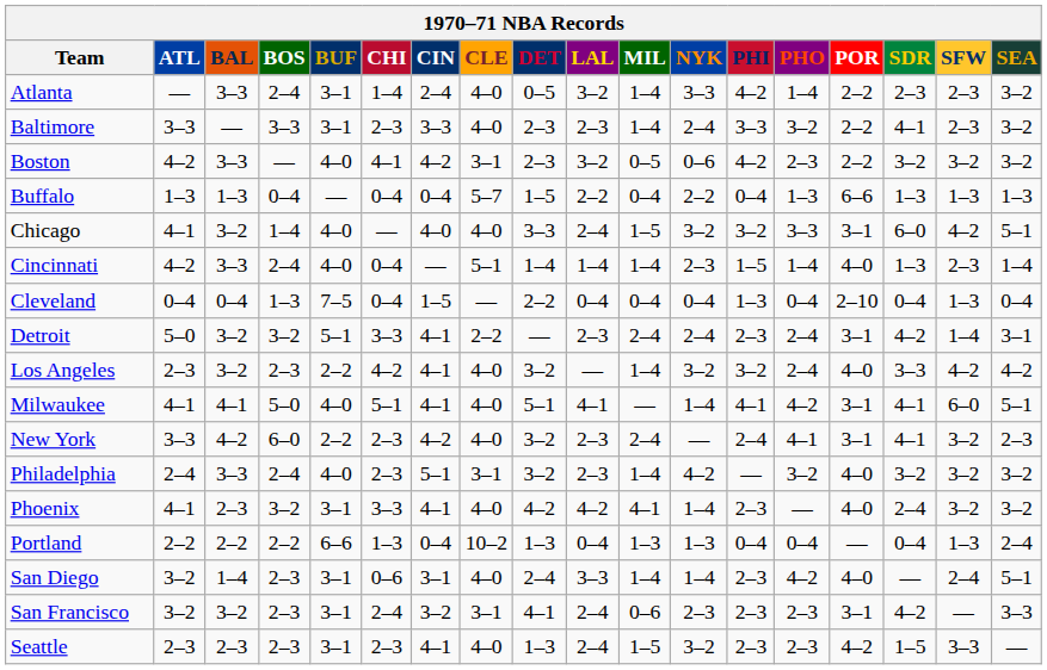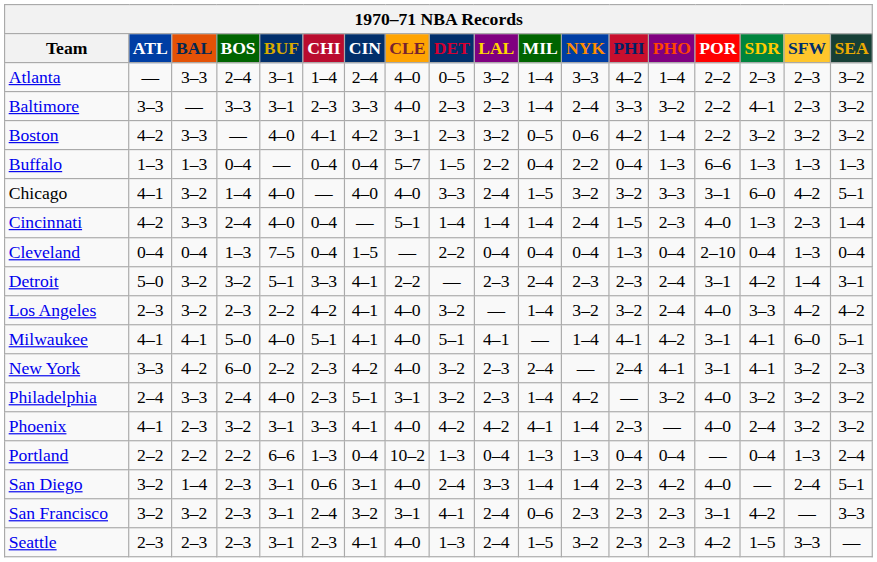Boston | PHO: 2–3 -> 1–4
Cincinnati | NYK: 2–3 -> 2–4
Cincinnati | PHO: 1–4 -> 2–3
Detroit | NYK: 2–4 -> 2–3
